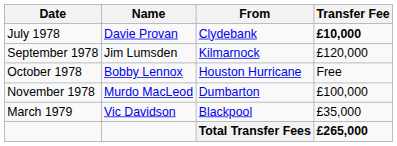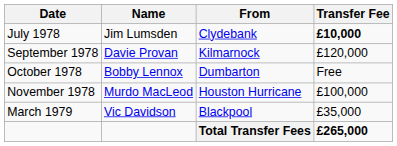July 1978 | Name: Davie Provan -> Jim Lumsden
September 1978 | Name: Jim Lumsden -> Davie Provan
October 1978 | From: Houston Hurricane -> Dumbarton
November 1978 | From: Dumbarton -> Houston Hurricane
